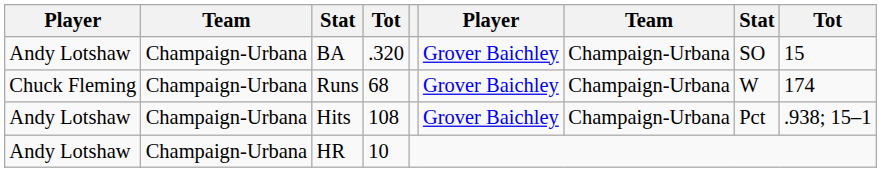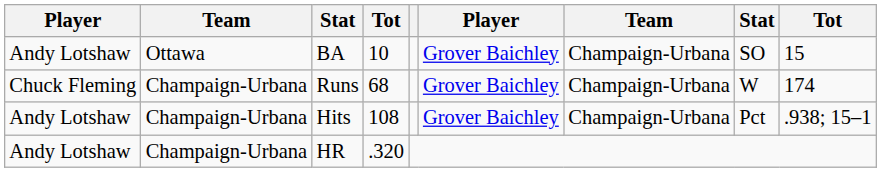BA | column 2: Champaign-Urbana -> Ottawa
BA | column 4: .320 -> 10
HR | column 4: 10 -> .320
